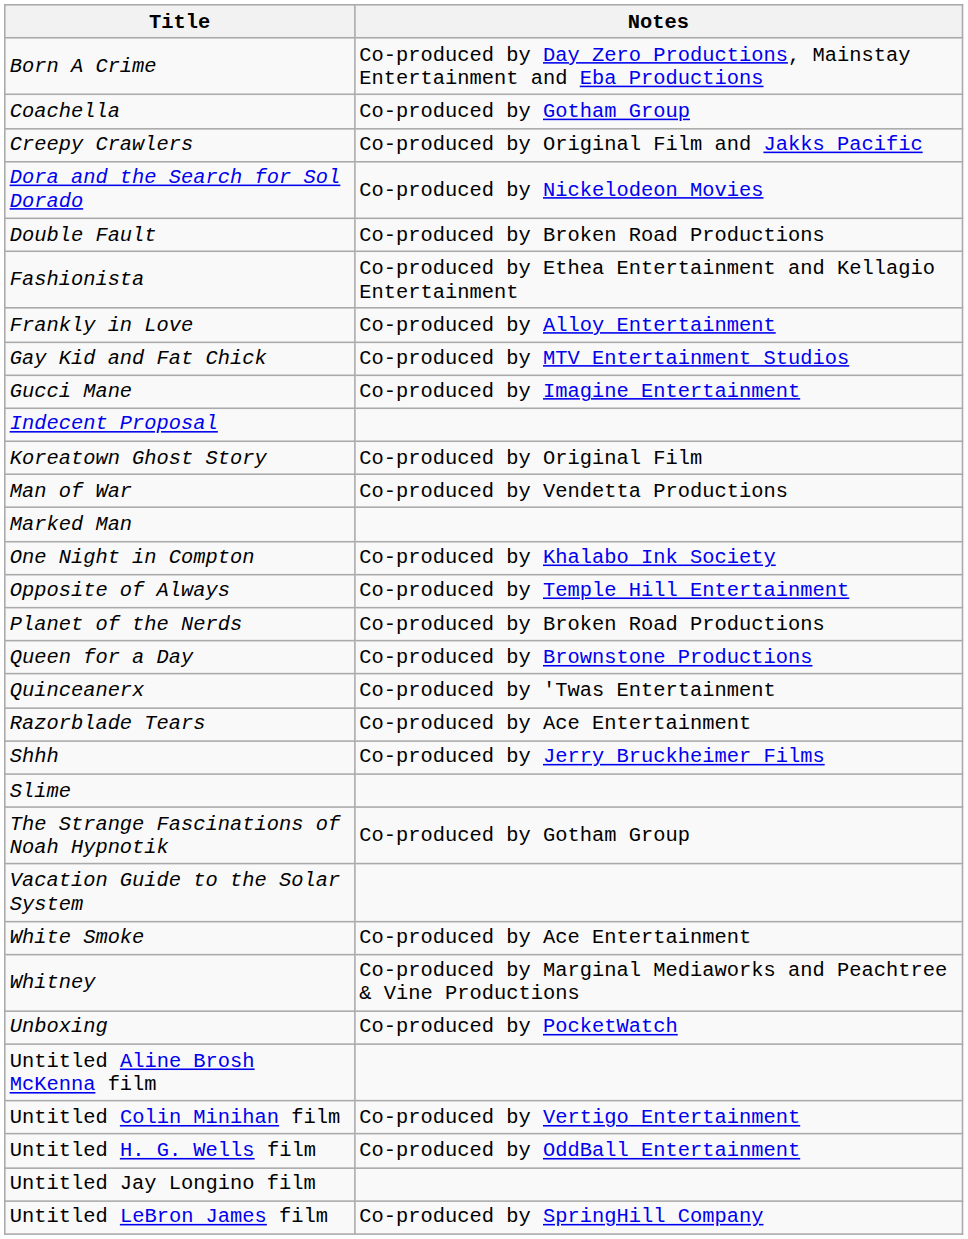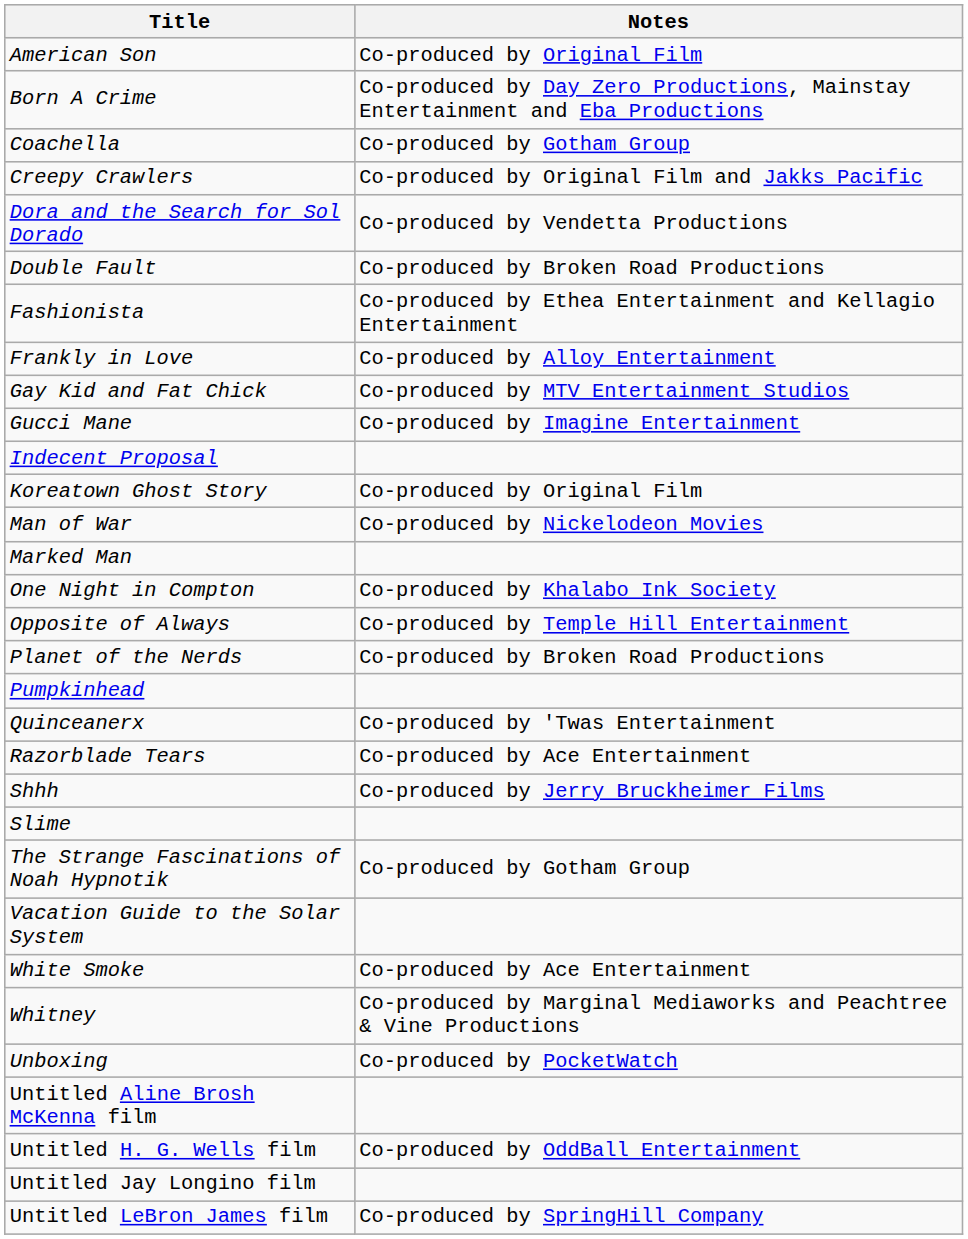+ row: American Son | Co-produced by Original Film
Dora and the Search for Sol Dorado | Notes: Co-produced by Nickelodeon Movies -> Co-produced by Vendetta Productions
Man of War | Notes: Co-produced by Vendetta Productions -> Co-produced by Nickelodeon Movies
+ row: Pumpkinhead
- row: Queen for a Day | Co-produced by Brownstone Productions
- row: Untitled Colin Minihan film | Co-produced by Vertigo Entertainment
